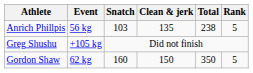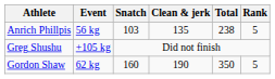Gordon Shaw | Clean & jerk: 150 -> 190
